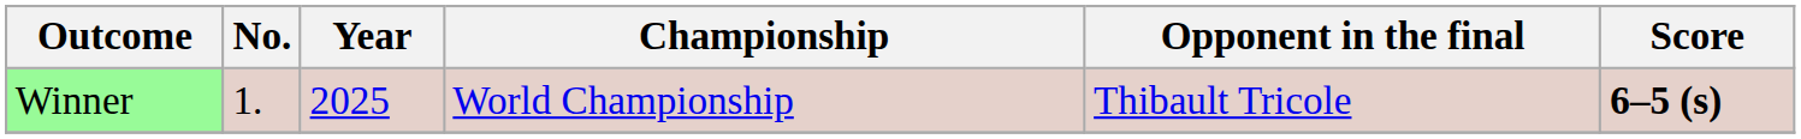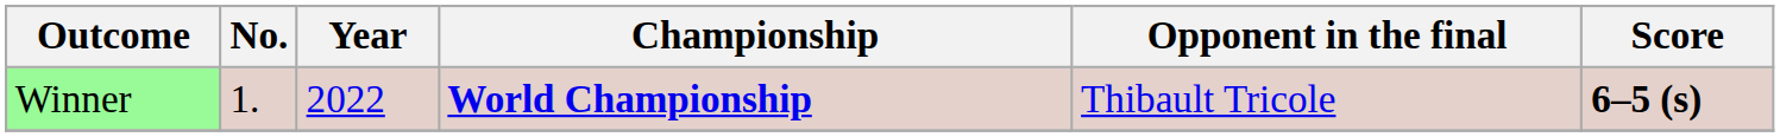Winner | Year: 2025 -> 2022
Winner | Championship: normal -> bold
